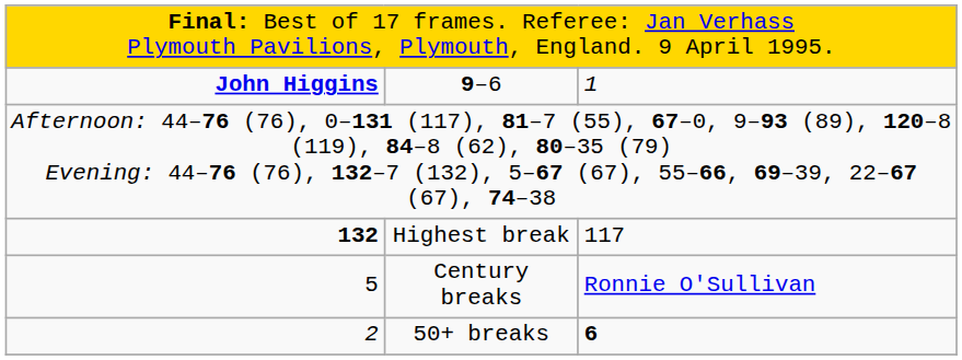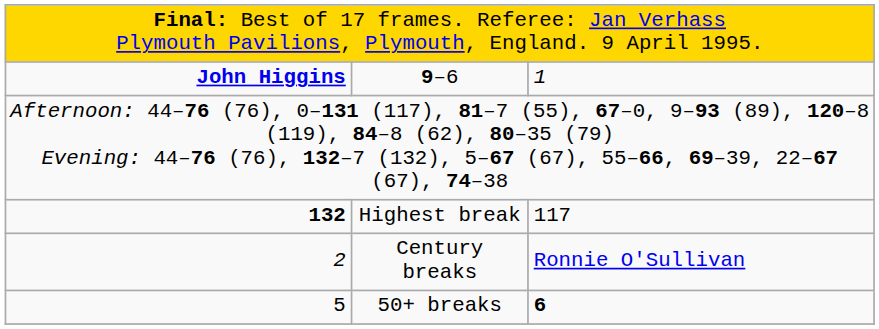Century breaks | column 1: 5 -> 2
50+ breaks | column 1: 2 -> 5
